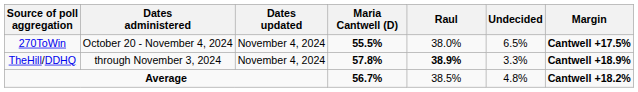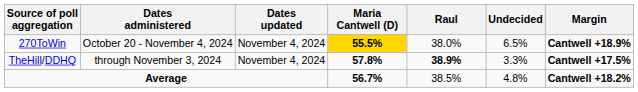270ToWin | Maria Cantwell (D): no background -> gold background
270ToWin | Margin: Cantwell +17.5% -> Cantwell +18.9%
TheHill/DDHQ | Margin: Cantwell +18.9% -> Cantwell +17.5%
